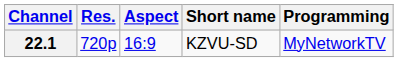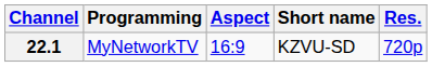columns swapped: Res. <-> Programming
